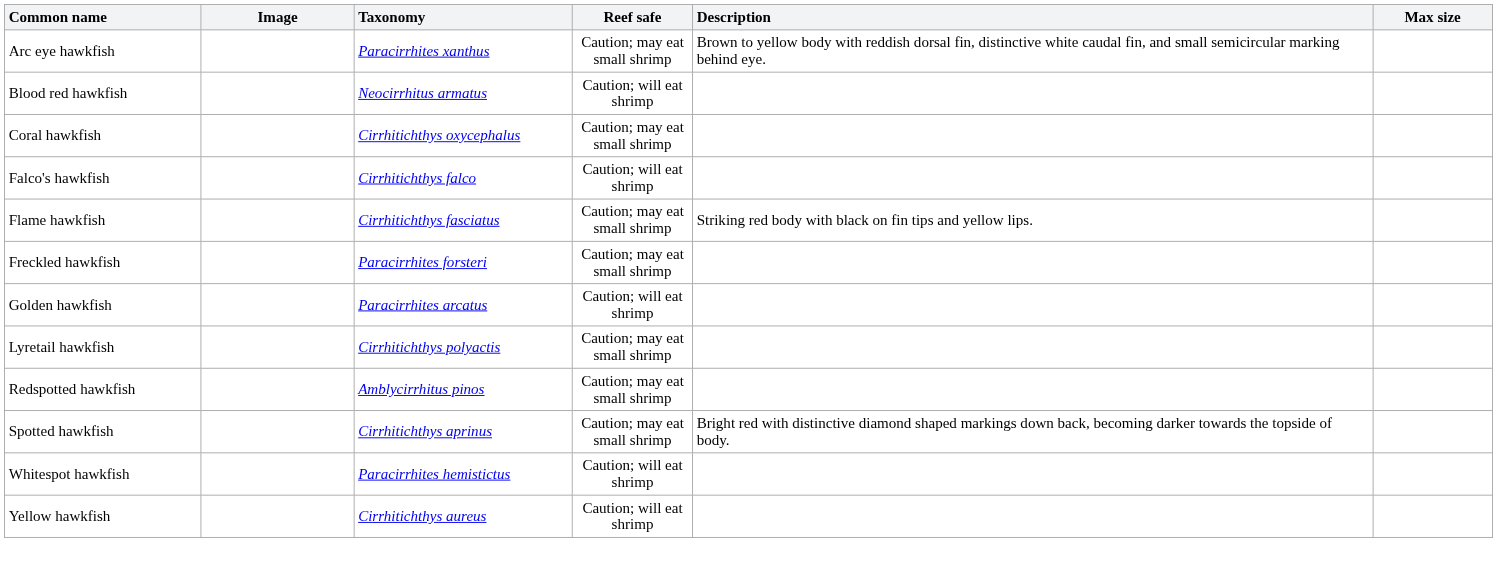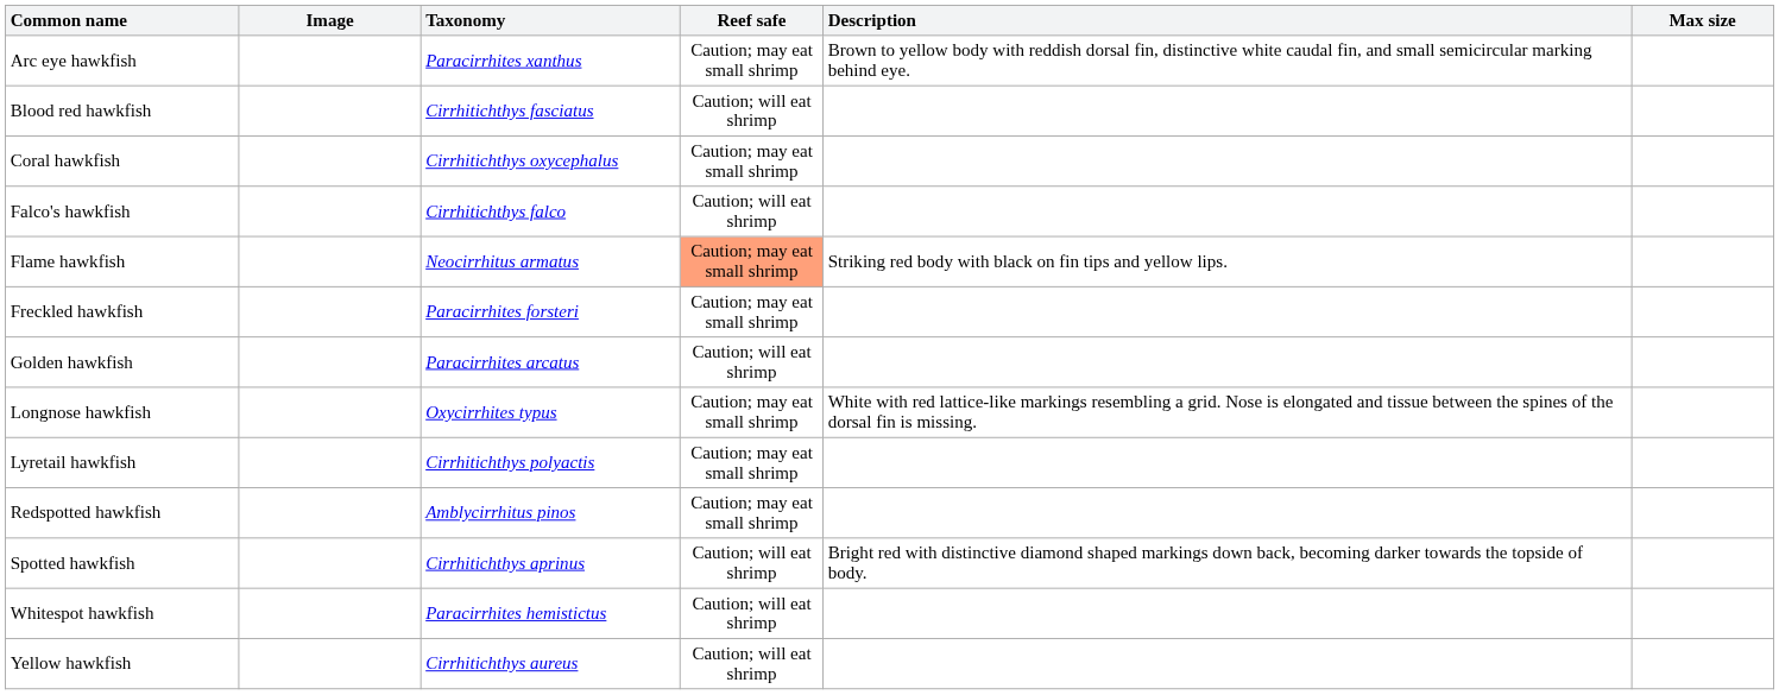Blood red hawkfish | Taxonomy: Neocirrhitus armatus -> Cirrhitichthys fasciatus
Flame hawkfish | Taxonomy: Cirrhitichthys fasciatus -> Neocirrhitus armatus
Flame hawkfish | Reef safe: no background -> lightsalmon background
+ row: Longnose hawkfish | Oxycirrhites typus | Caution; may eat small shrimp | White with red lattice-like markings resembling a grid. Nose is elongated and tissue between the spines of the dorsal fin is missing.
Spotted hawkfish | Reef safe: Caution; may eat small shrimp -> Caution; will eat shrimp
